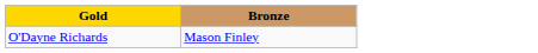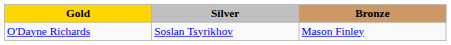+ column: Silver | Soslan Tsyrikhov
